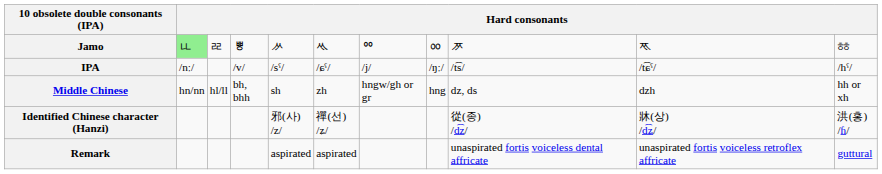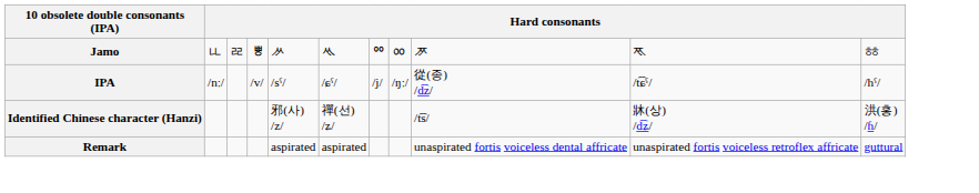Jamo | column 2: lightgreen background -> no background
IPA | column 9: /t͡s/ -> 從(종) /d͡z/
- row: Middle Chinese | hn/nn | hl/ll | bh, bhh | sh | zh | hngw/gh or gr | hng | dz, ds | dzh | hh or xh
Identified Chinese character (Hanzi) | column 9: 從(종) /d͡z/ -> /t͡s/
